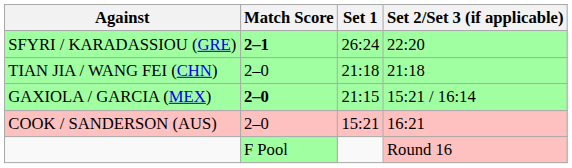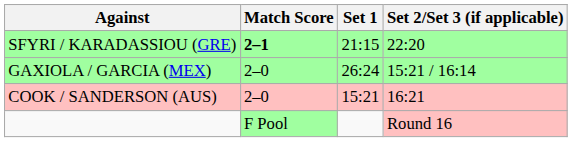SFYRI / KARADASSIOU (GRE) | Set 1: 26:24 -> 21:15
- row: TIAN JIA / WANG FEI (CHN) | 2–0 | 21:18 | 21:18
GAXIOLA / GARCIA (MEX) | Match Score: bold -> normal
GAXIOLA / GARCIA (MEX) | Set 1: 21:15 -> 26:24
